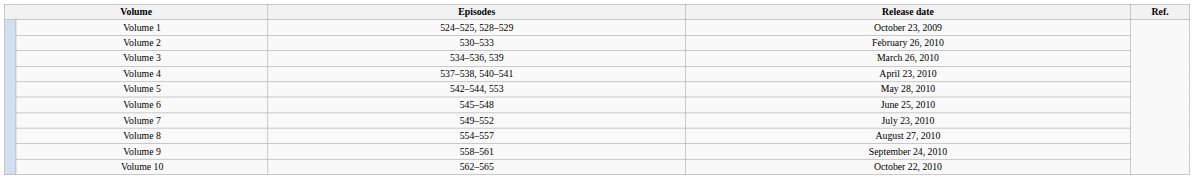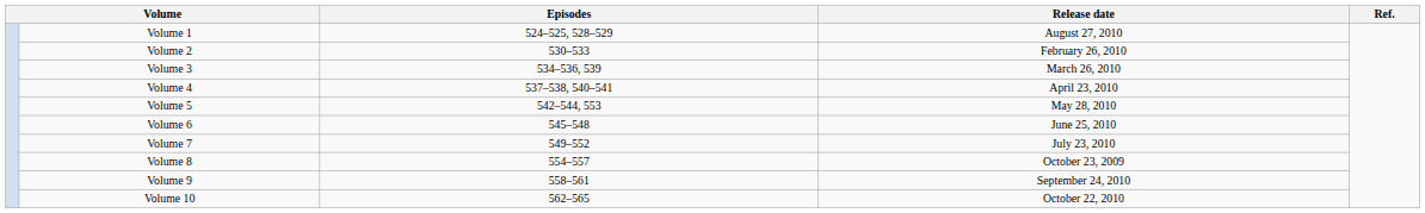Volume 1 | Release date: October 23, 2009 -> August 27, 2010
Volume 8 | Release date: August 27, 2010 -> October 23, 2009
